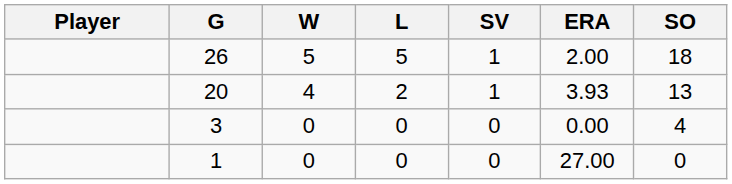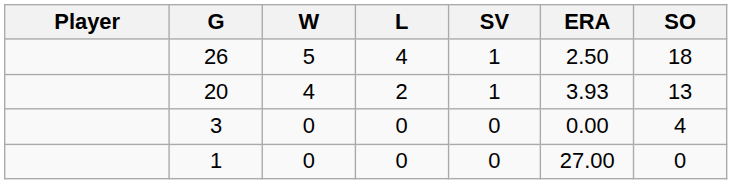26 | L: 5 -> 4
26 | ERA: 2.00 -> 2.50
